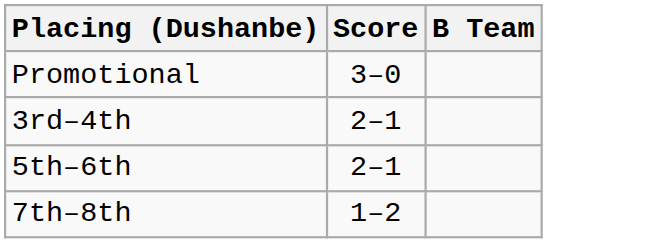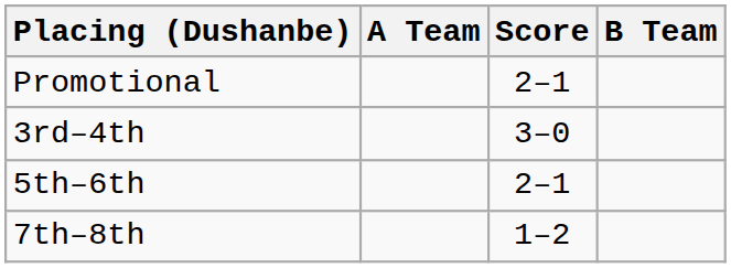+ column: A Team
Promotional | Score: 3–0 -> 2–1
3rd–4th | Score: 2–1 -> 3–0
